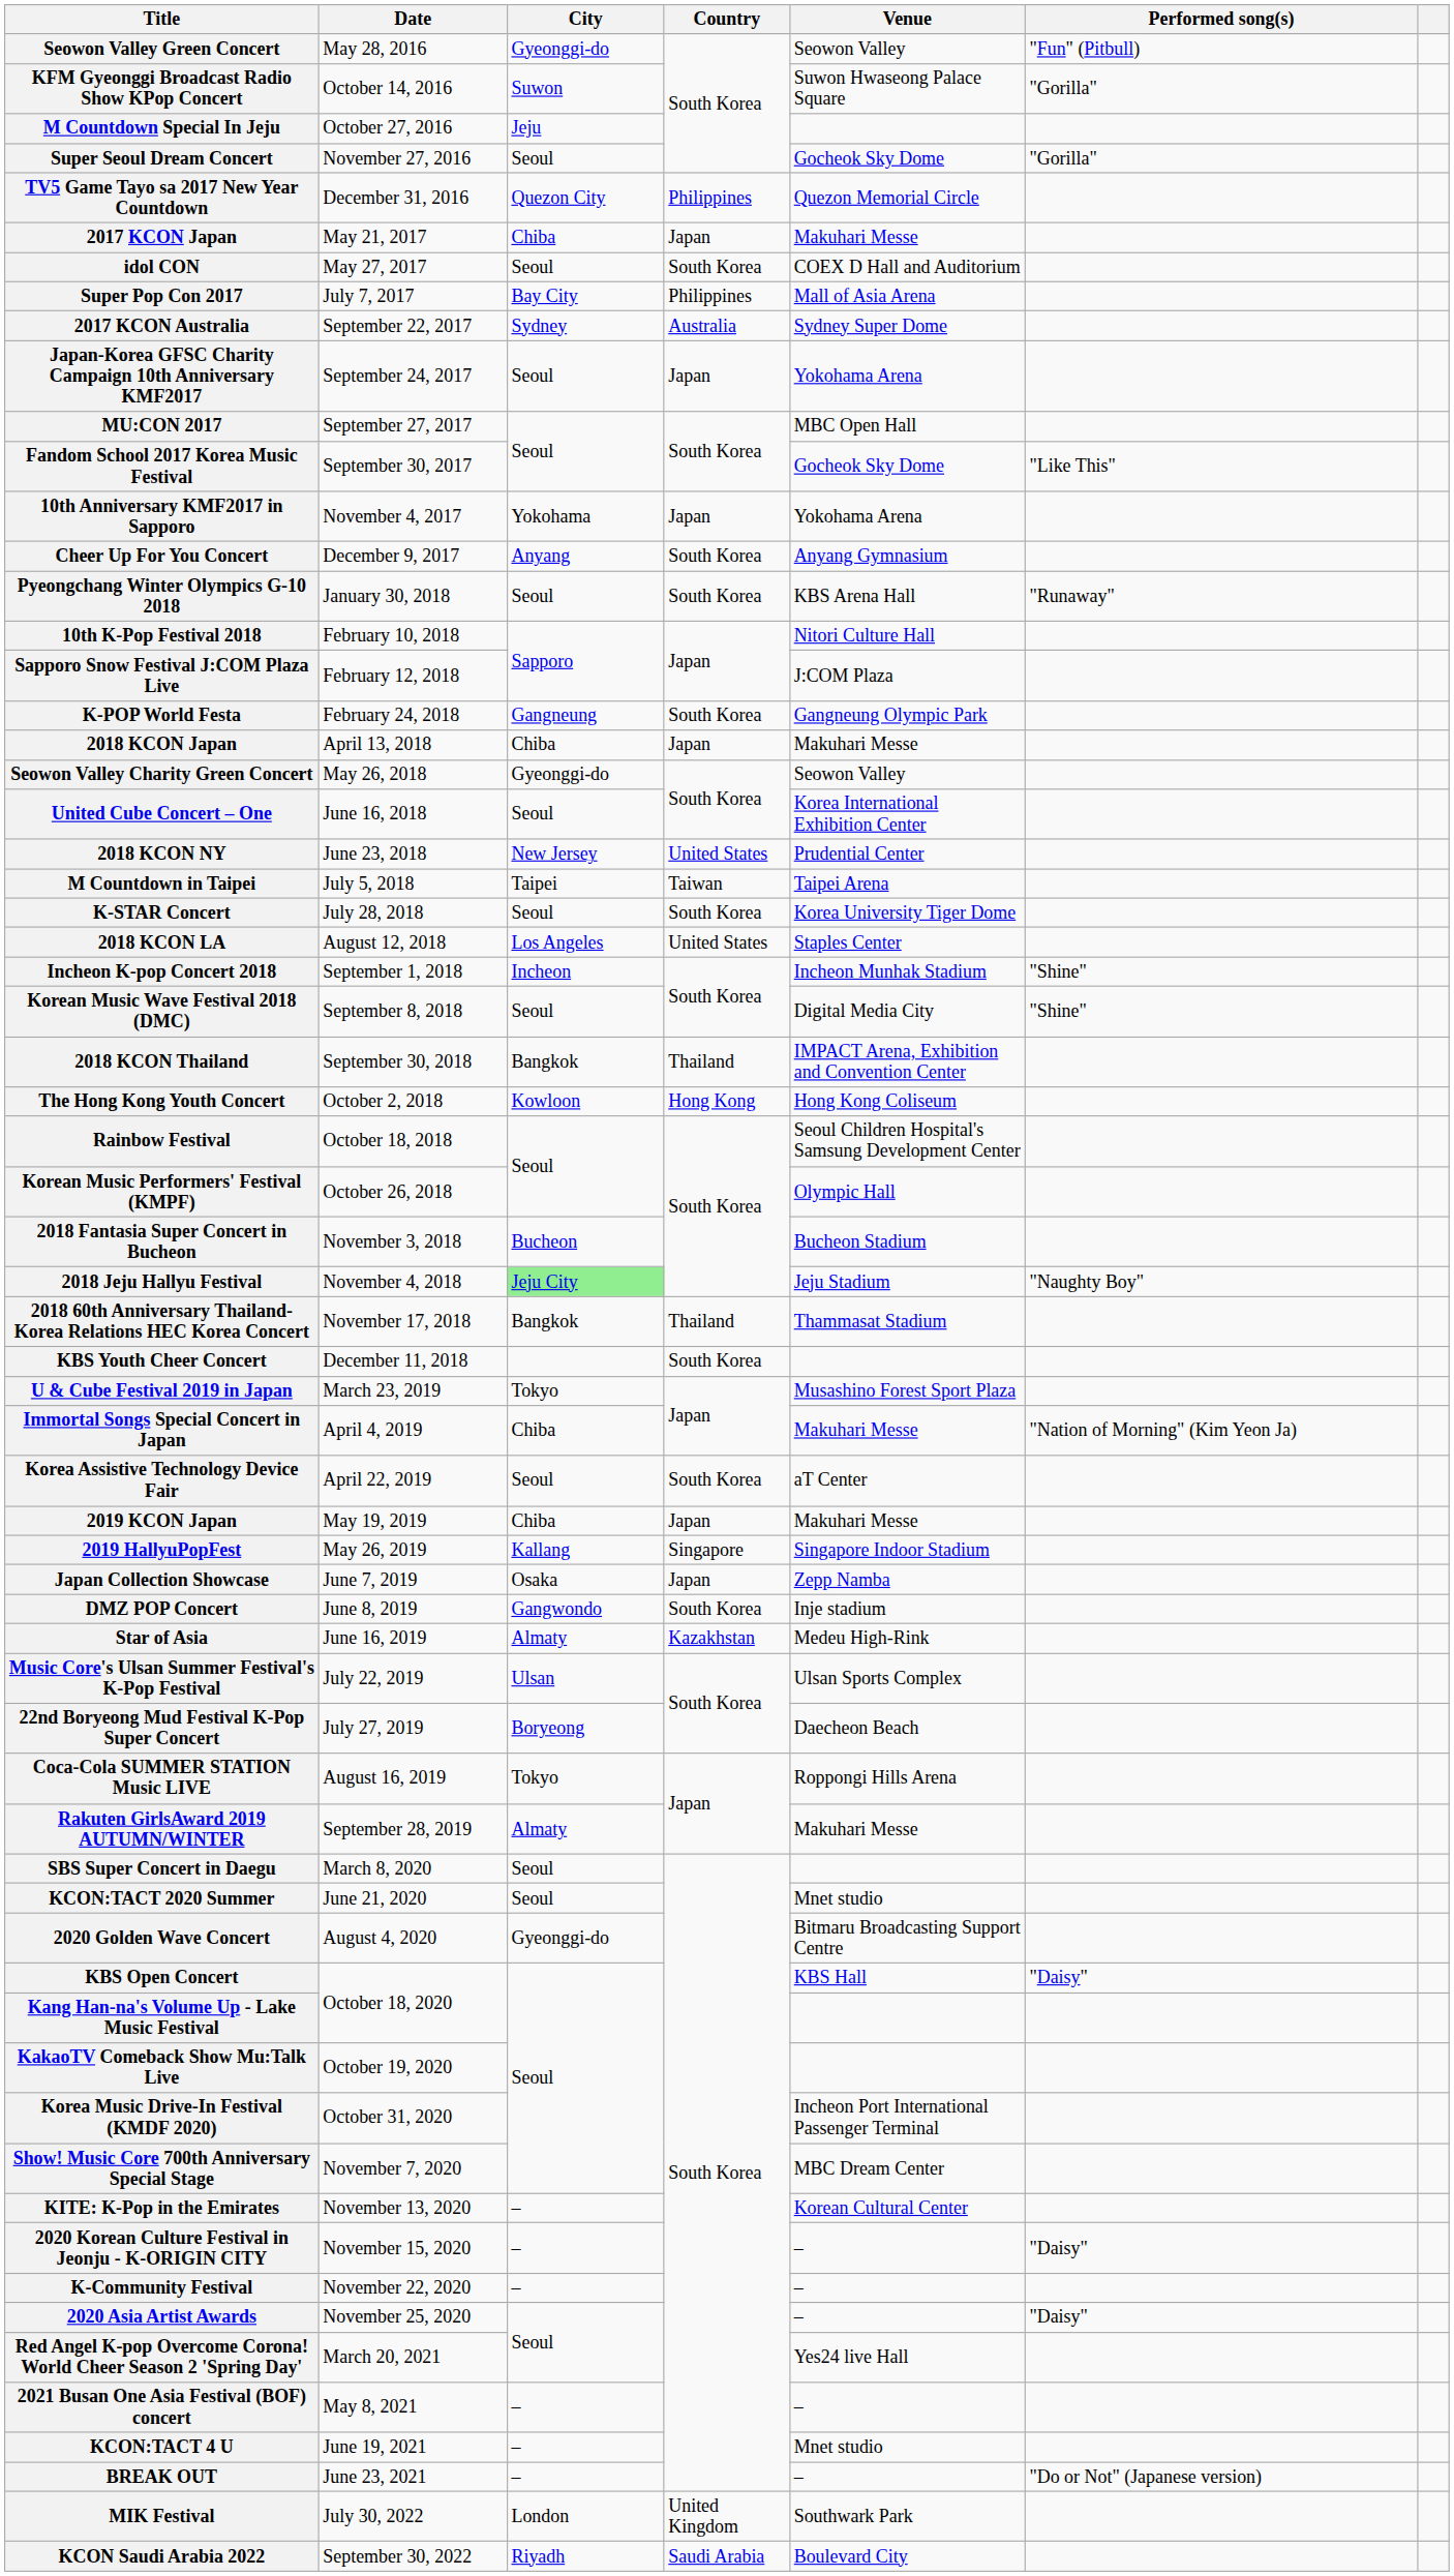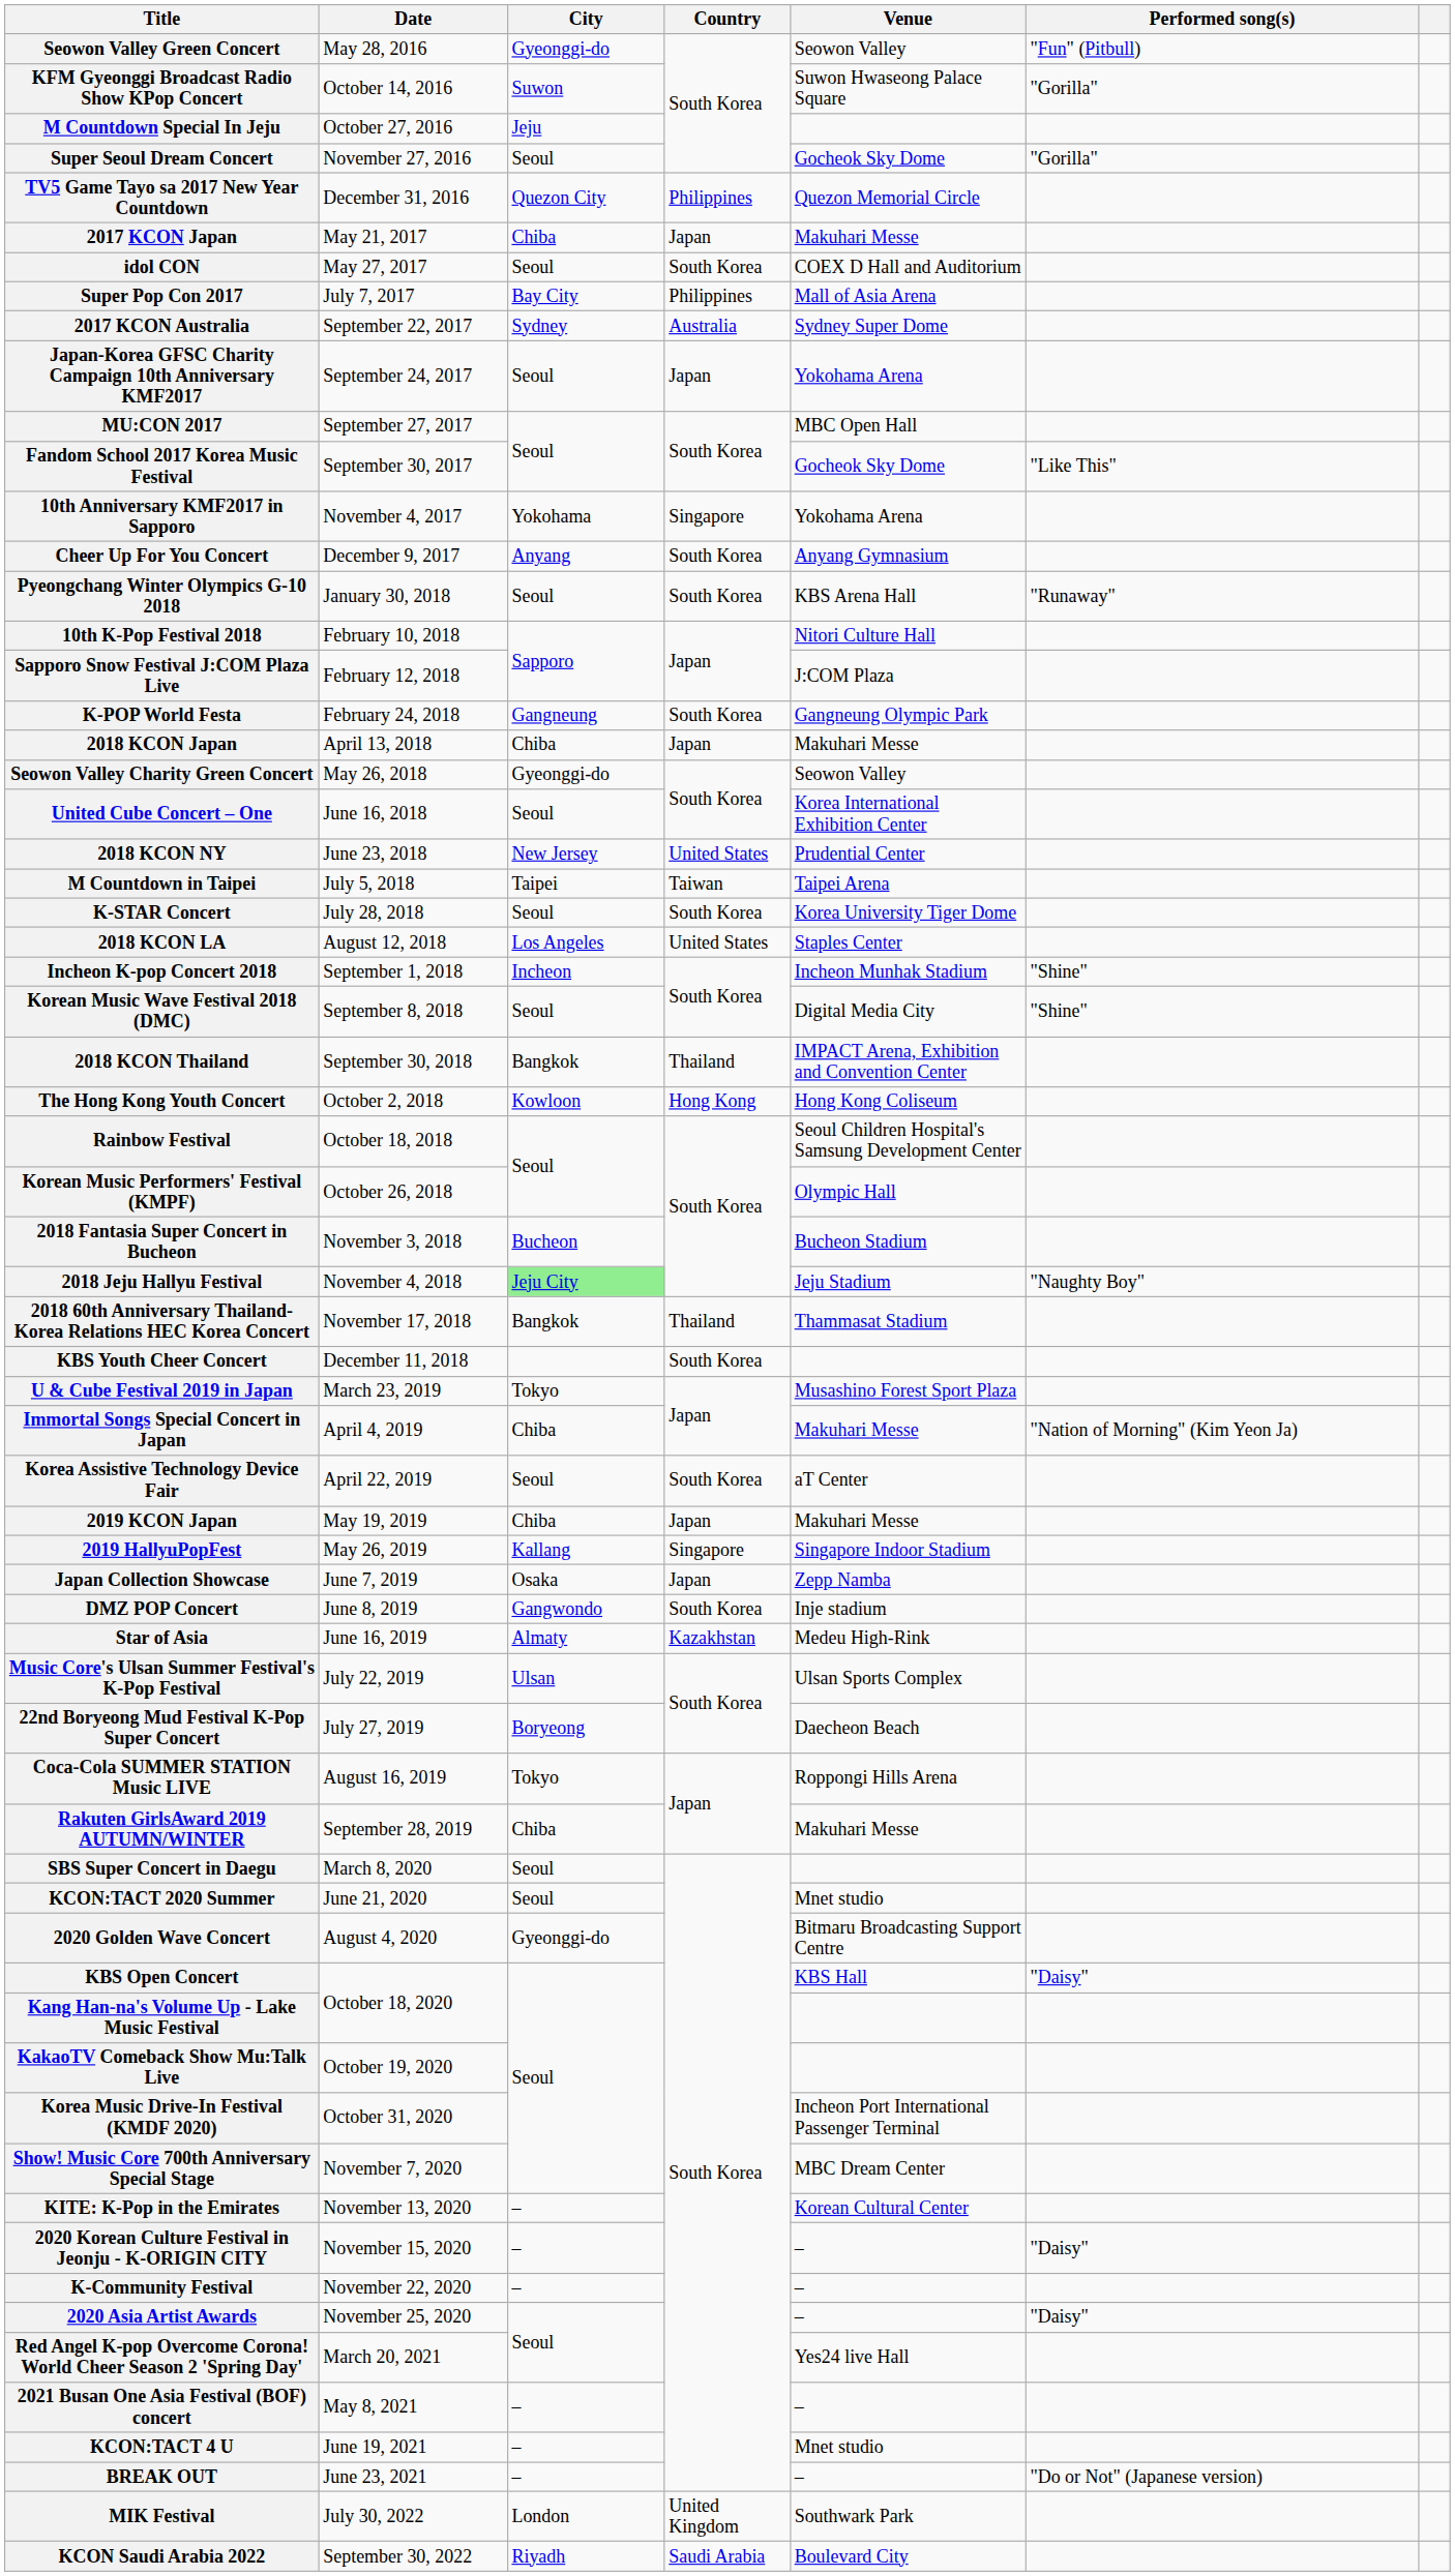10th Anniversary KMF2017 in Sapporo | Country: Japan -> Singapore
Rakuten GirlsAward 2019 AUTUMN/WINTER | City: Almaty -> Chiba
